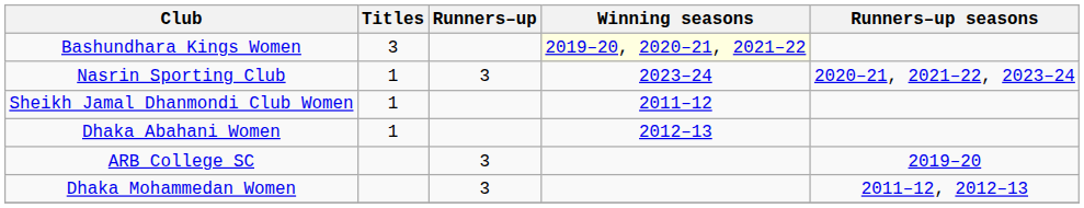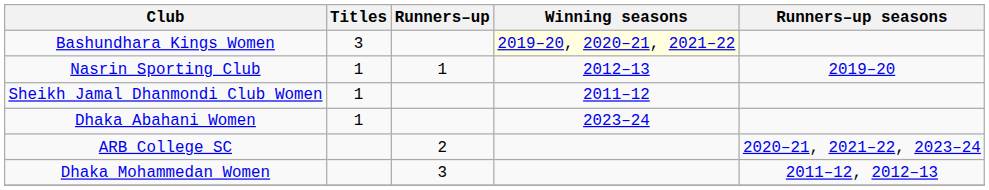Nasrin Sporting Club | Runners–up: 3 -> 1
Nasrin Sporting Club | Winning seasons: 2023–24 -> 2012–13
Nasrin Sporting Club | Runners–up seasons: 2020–21, 2021–22, 2023–24 -> 2019–20
Dhaka Abahani Women | Winning seasons: 2012–13 -> 2023–24
ARB College SC | Runners–up: 3 -> 2
ARB College SC | Runners–up seasons: 2019–20 -> 2020–21, 2021–22, 2023–24
